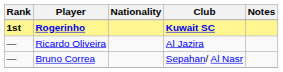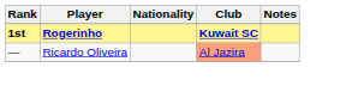Ricardo Oliveira | Club: no background -> lightsalmon background
- row: — | Bruno Correa | Sepahan/ Al Nasr
